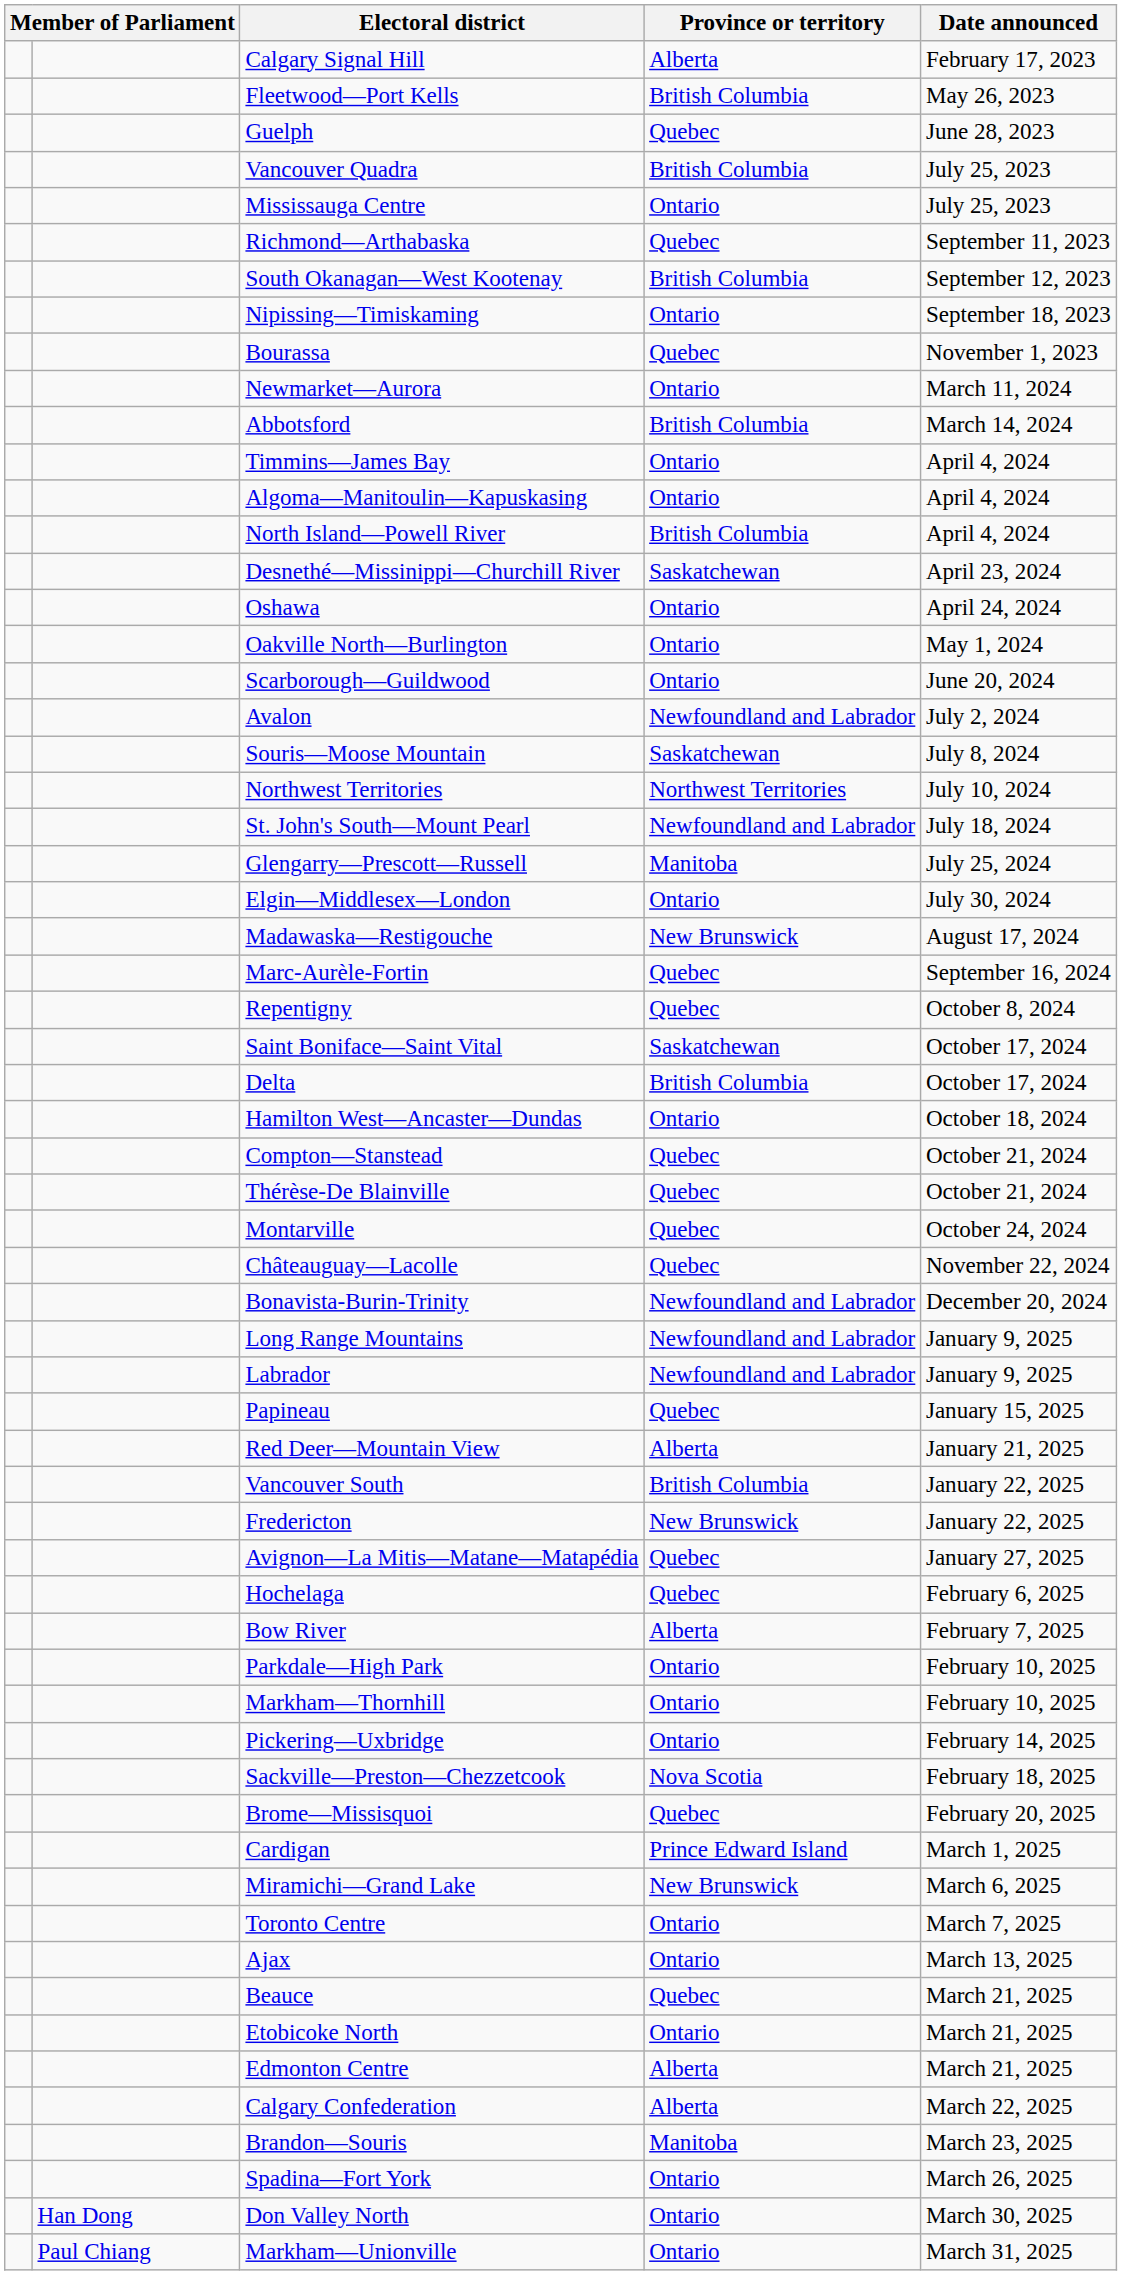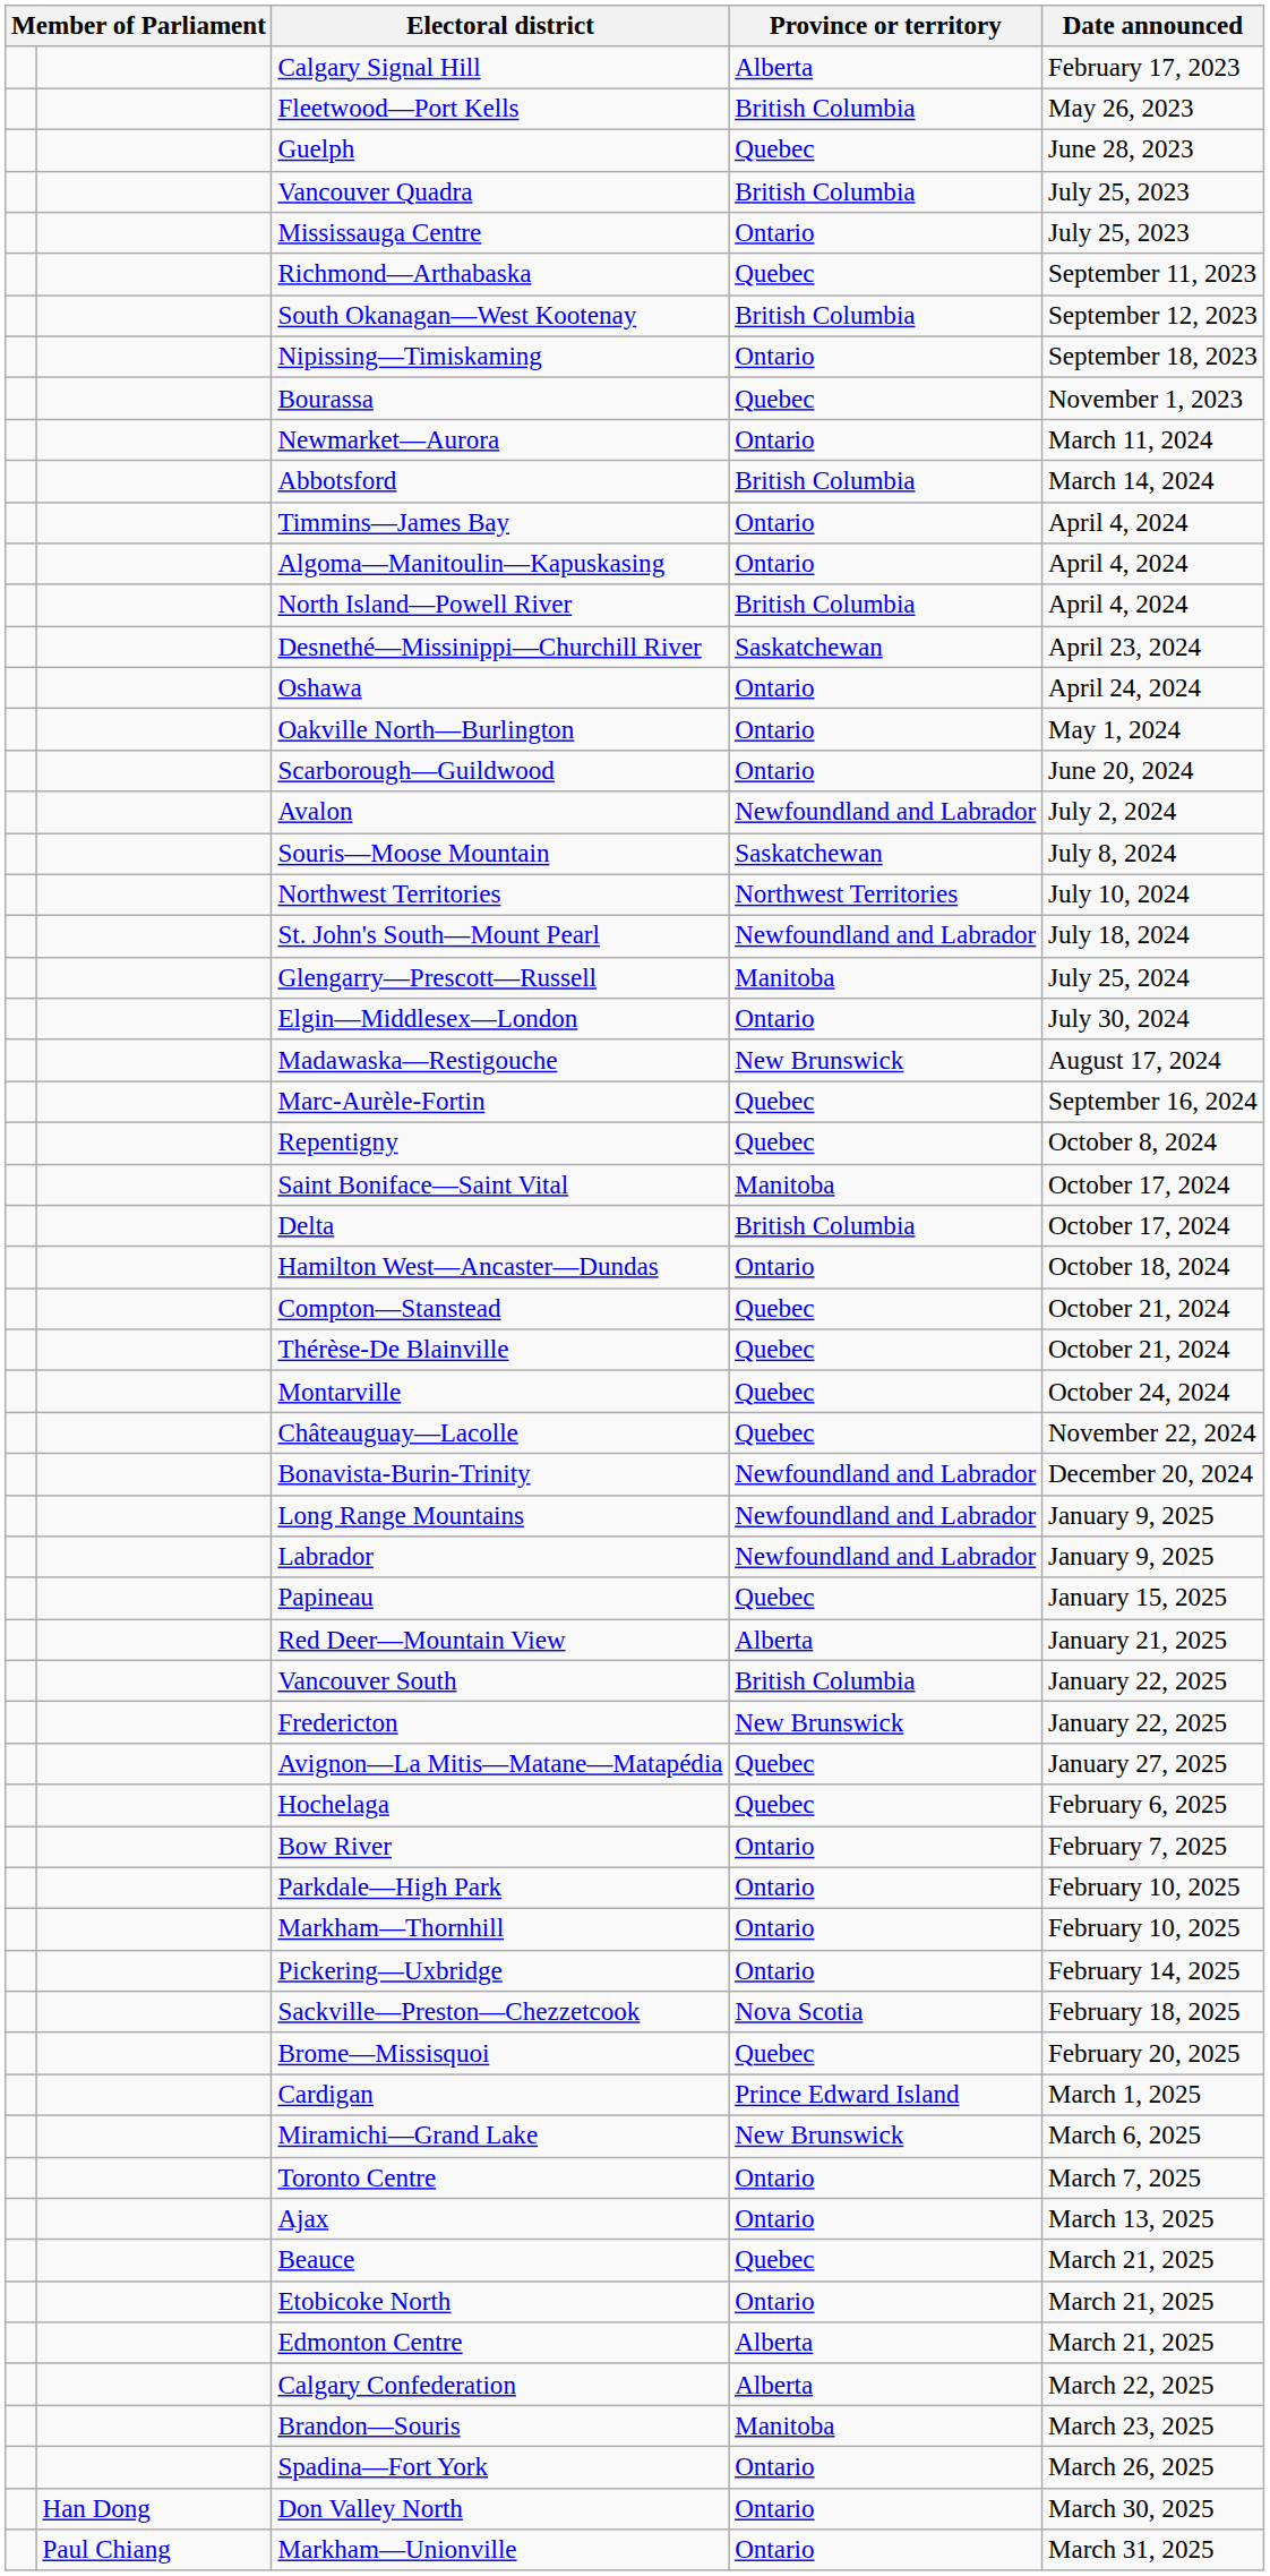Saint Boniface—Saint Vital | Province or territory: Saskatchewan -> Manitoba
Bow River | Province or territory: Alberta -> Ontario
